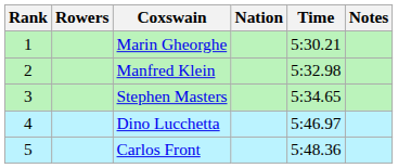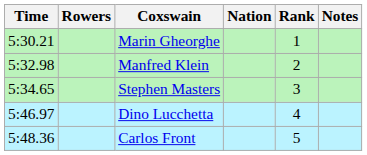columns swapped: Rank <-> Time
